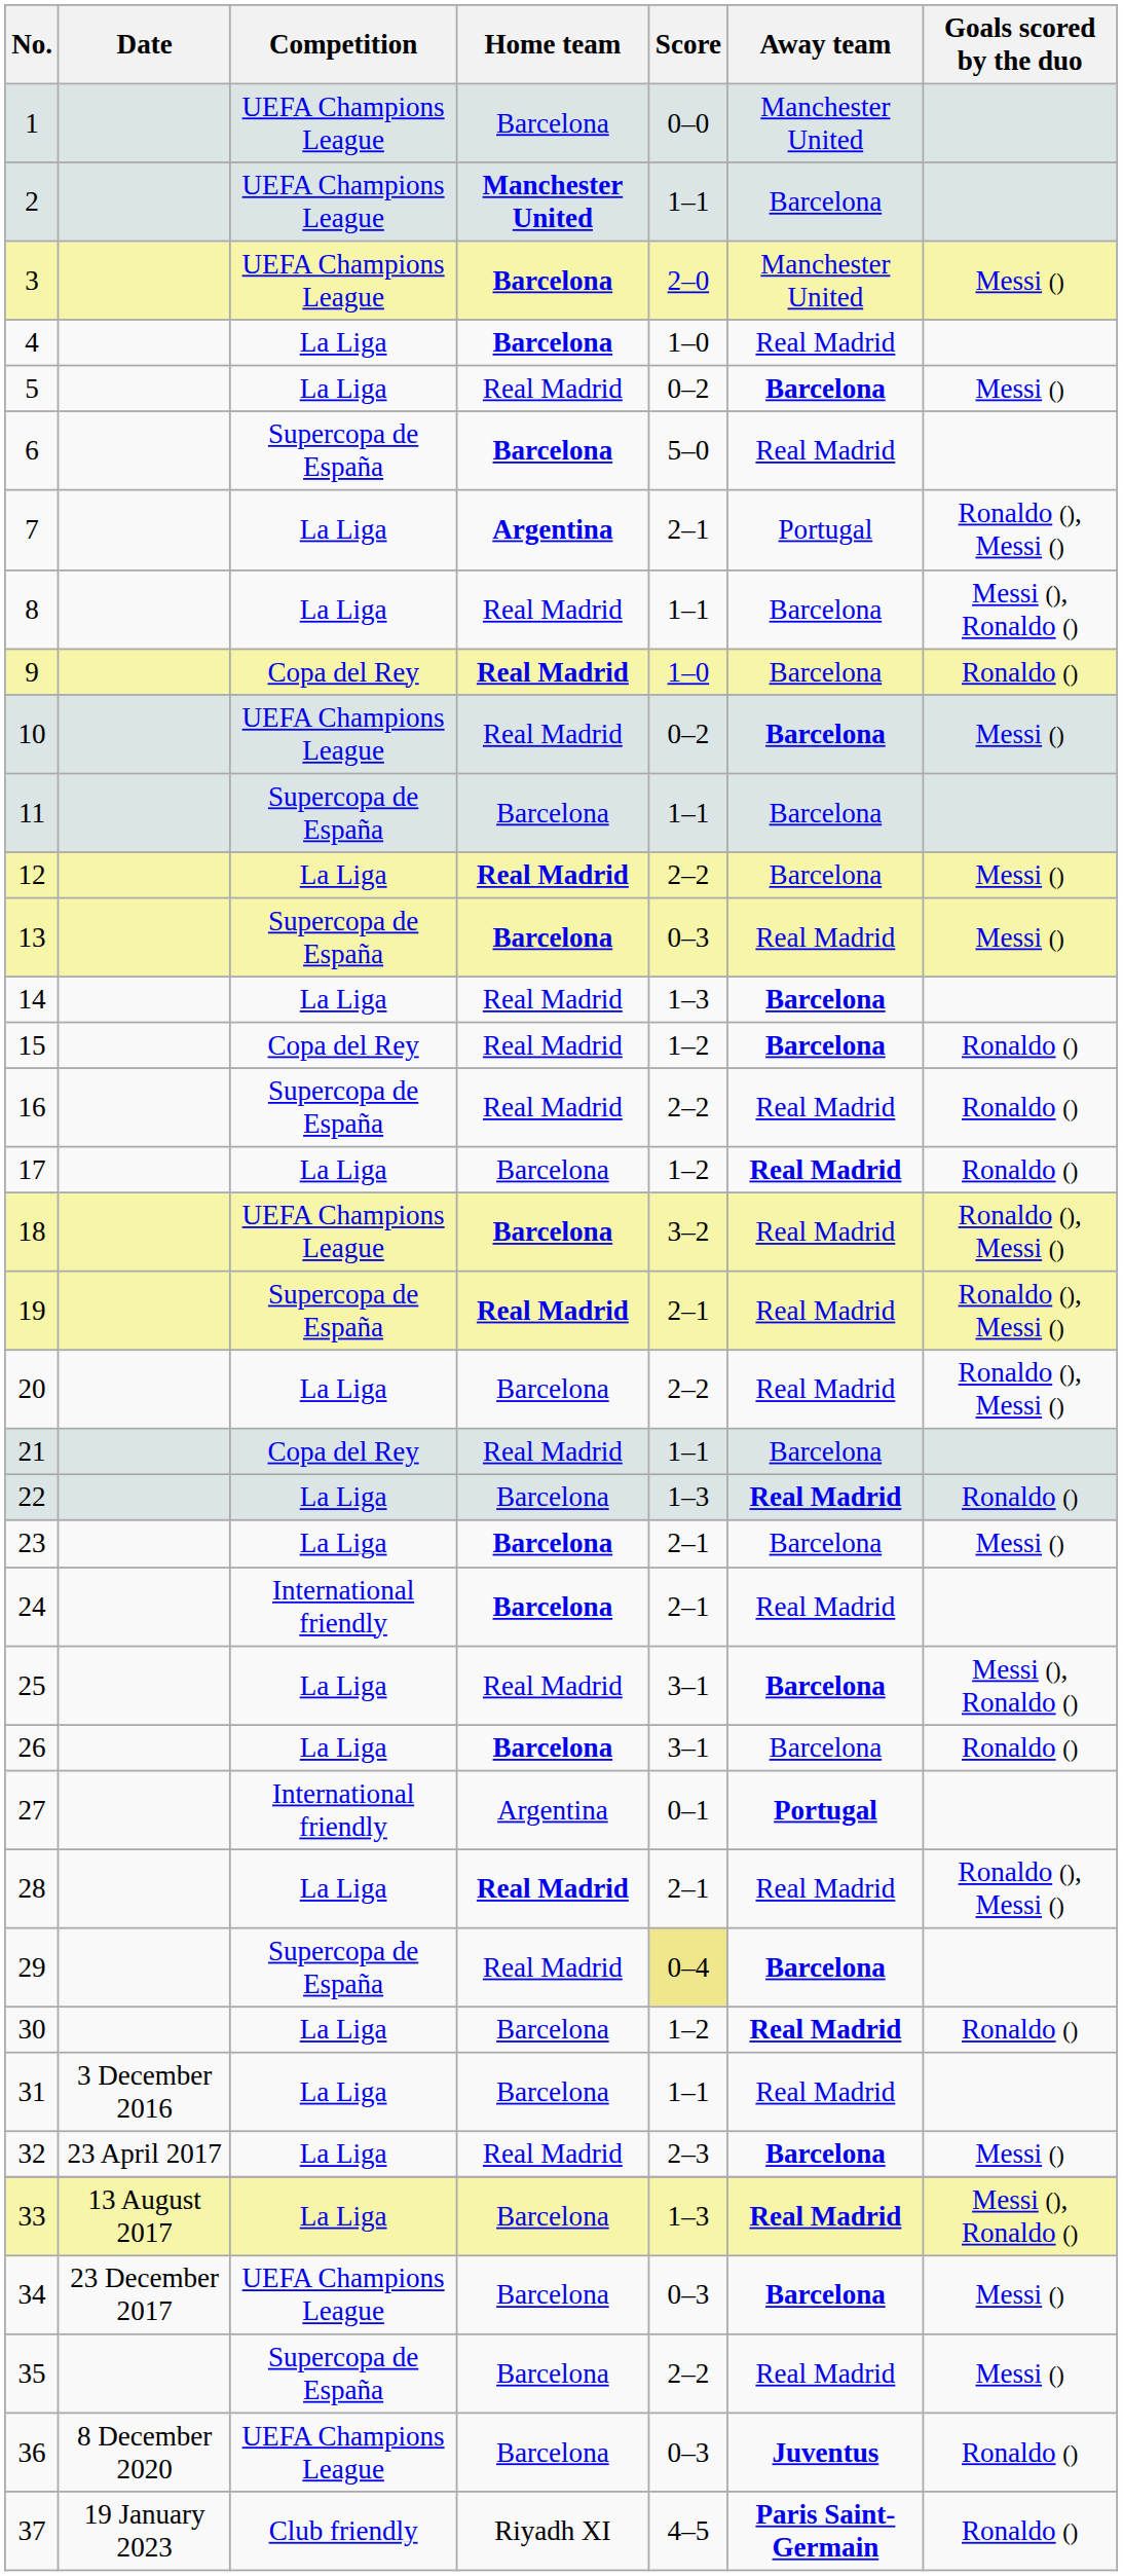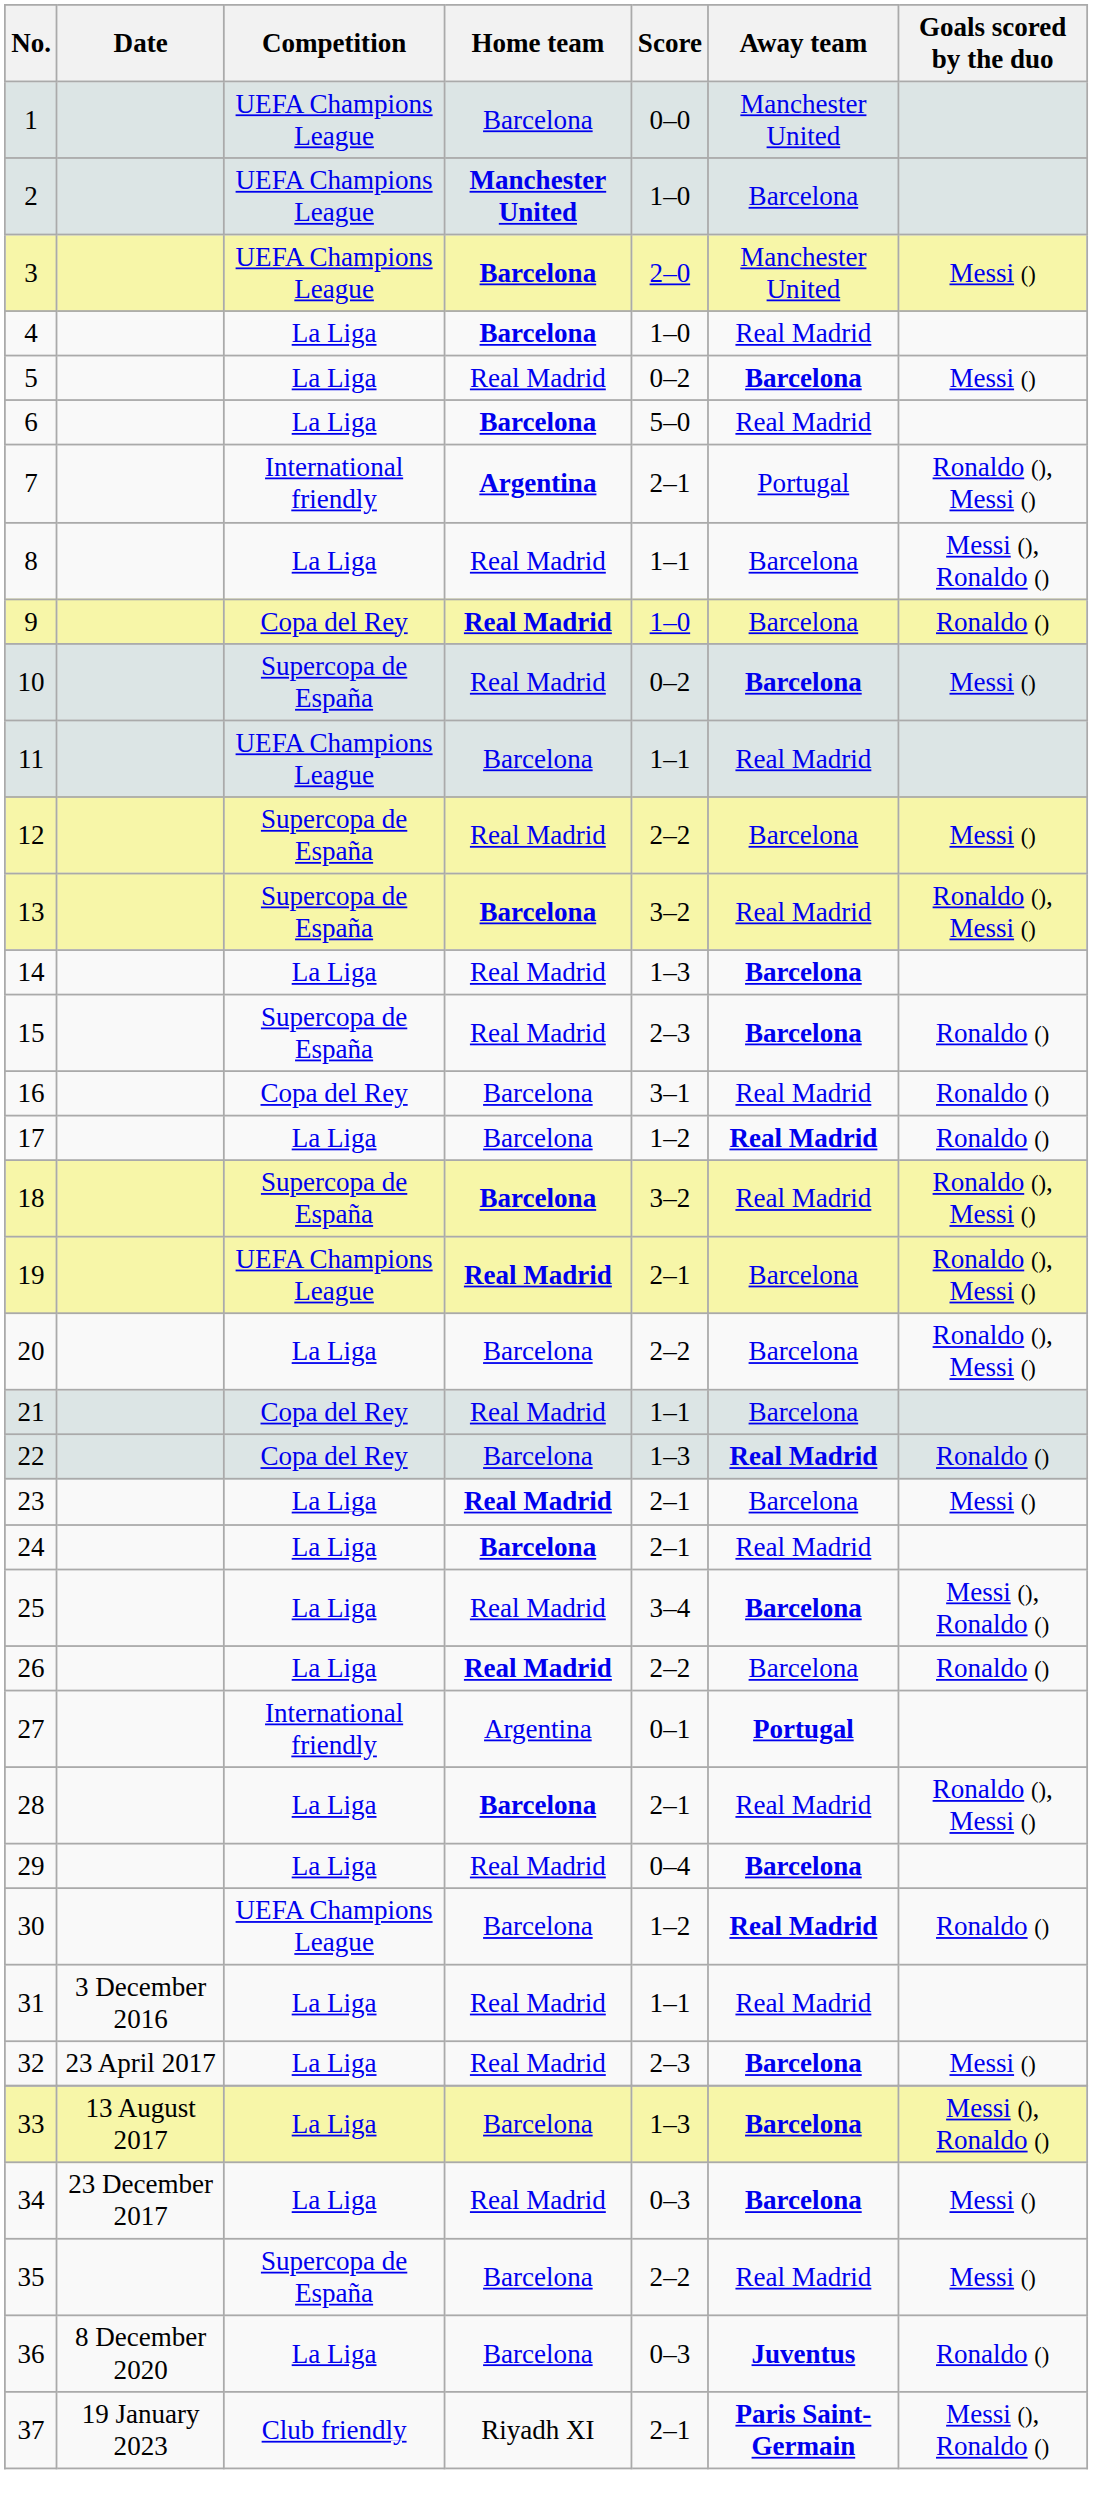2 | Score: 1–1 -> 1–0
6 | Competition: Supercopa de España -> La Liga
7 | Competition: La Liga -> International friendly
10 | Competition: UEFA Champions League -> Supercopa de España
11 | Competition: Supercopa de España -> UEFA Champions League
11 | Away team: Barcelona -> Real Madrid
12 | Competition: La Liga -> Supercopa de España
12 | Home team: bold -> normal
13 | Score: 0–3 -> 3–2
13 | Goals scored by the duo: Messi () -> Ronaldo (), Messi ()
15 | Competition: Copa del Rey -> Supercopa de España
15 | Score: 1–2 -> 2–3
16 | Competition: Supercopa de España -> Copa del Rey
16 | Home team: Real Madrid -> Barcelona
16 | Score: 2–2 -> 3–1
18 | Competition: UEFA Champions League -> Supercopa de España
19 | Competition: Supercopa de España -> UEFA Champions League
19 | Away team: Real Madrid -> Barcelona
20 | Away team: Real Madrid -> Barcelona
22 | Competition: La Liga -> Copa del Rey
23 | Home team: Barcelona -> Real Madrid
24 | Competition: International friendly -> La Liga
25 | Score: 3–1 -> 3–4
26 | Home team: Barcelona -> Real Madrid
26 | Score: 3–1 -> 2–2
28 | Home team: Real Madrid -> Barcelona
29 | Competition: Supercopa de España -> La Liga
29 | Score: khaki background -> no background
30 | Competition: La Liga -> UEFA Champions League
31 | Home team: Barcelona -> Real Madrid
33 | Away team: Real Madrid -> Barcelona
34 | Competition: UEFA Champions League -> La Liga
34 | Home team: Barcelona -> Real Madrid
36 | Competition: UEFA Champions League -> La Liga
37 | Score: 4–5 -> 2–1
37 | Goals scored by the duo: Ronaldo () -> Messi (), Ronaldo ()
